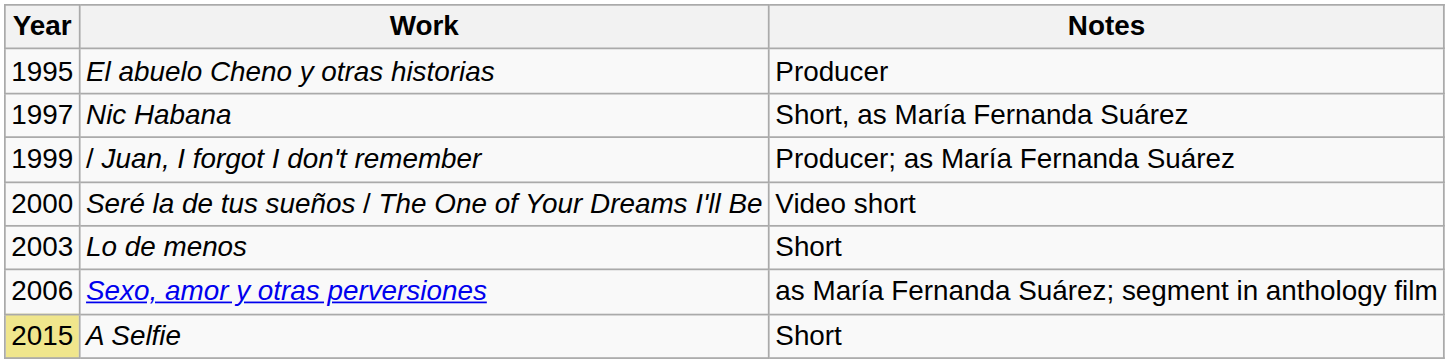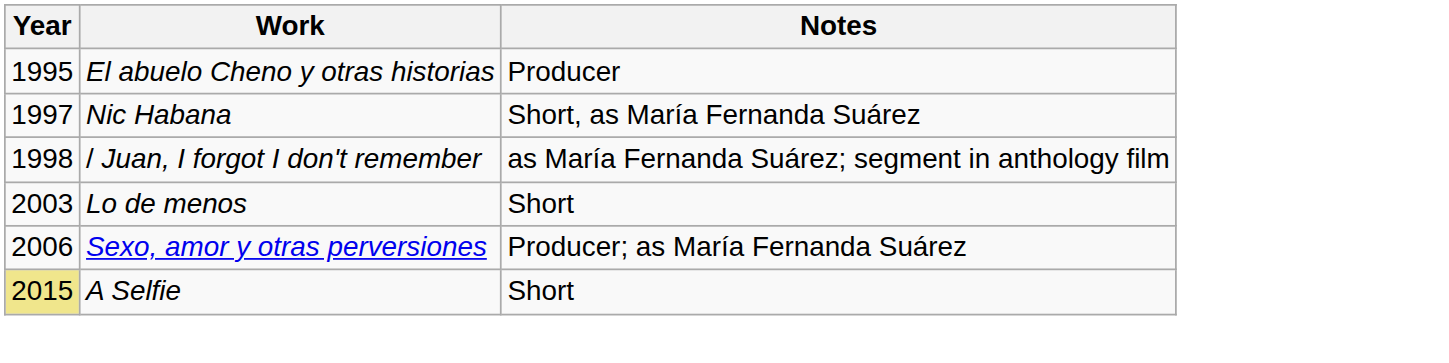/ Juan, I forgot I don't remember | Year: 1999 -> 1998
/ Juan, I forgot I don't remember | Notes: Producer; as María Fernanda Suárez -> as María Fernanda Suárez; segment in anthology film
- row: 2000 | Seré la de tus sueños / The One of Your Dreams I'll Be | Video short
Sexo, amor y otras perversiones | Notes: as María Fernanda Suárez; segment in anthology film -> Producer; as María Fernanda Suárez
